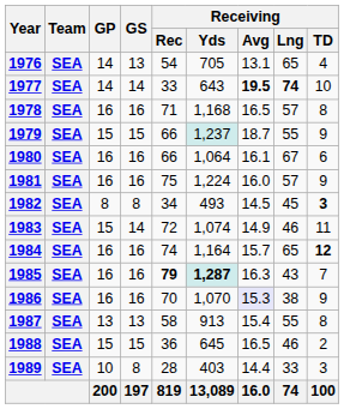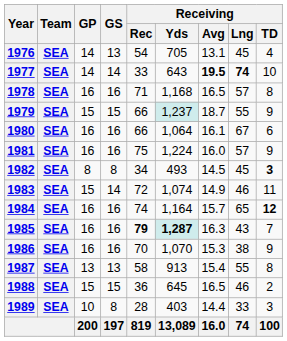1976 | Receiving / Lng: 65 -> 45
1986 | Receiving / Avg: lavender background -> no background
